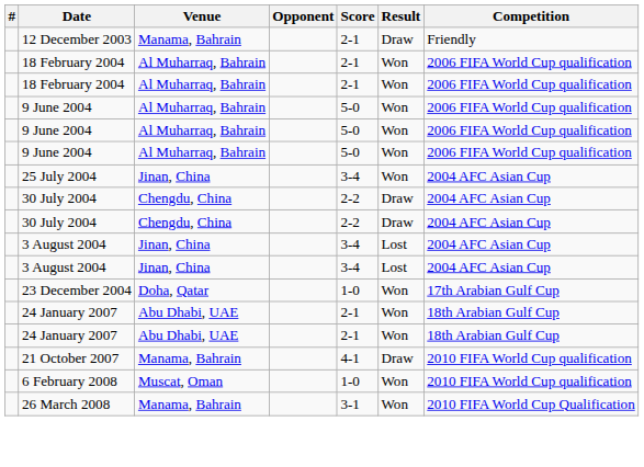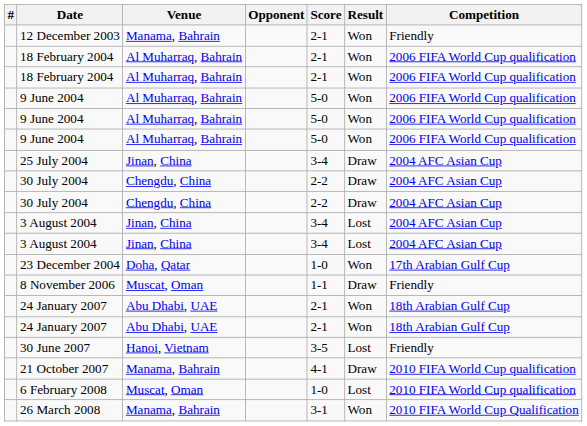12 December 2003 | Result: Draw -> Won
25 July 2004 | Result: Won -> Draw
+ row: 8 November 2006 | Muscat, Oman | 1-1 | Draw | Friendly
+ row: 30 June 2007 | Hanoi, Vietnam | 3-5 | Lost | Friendly
6 February 2008 | Result: Won -> Lost
